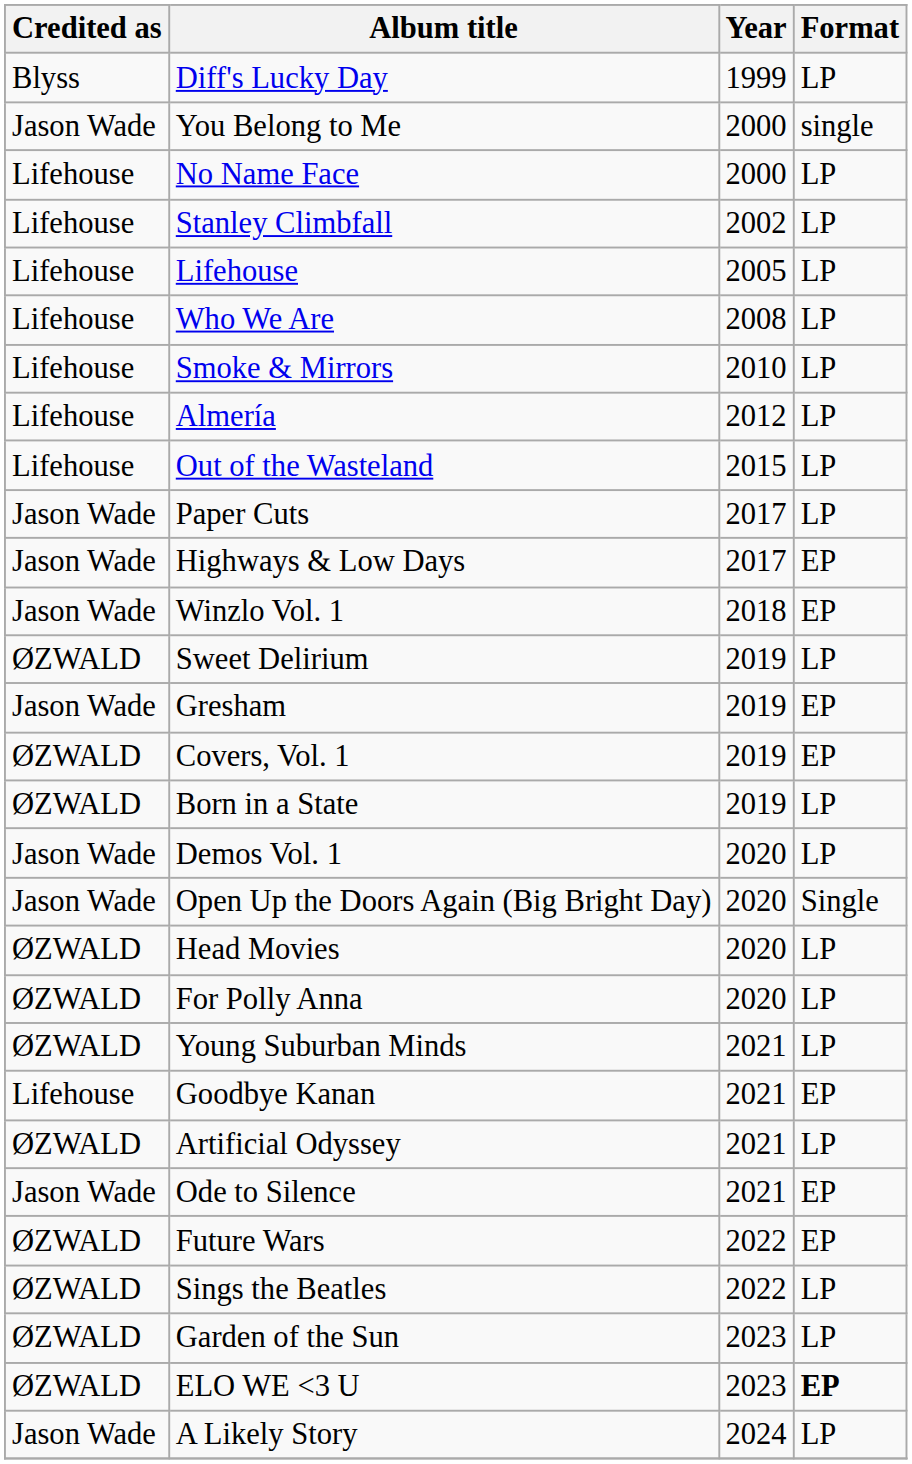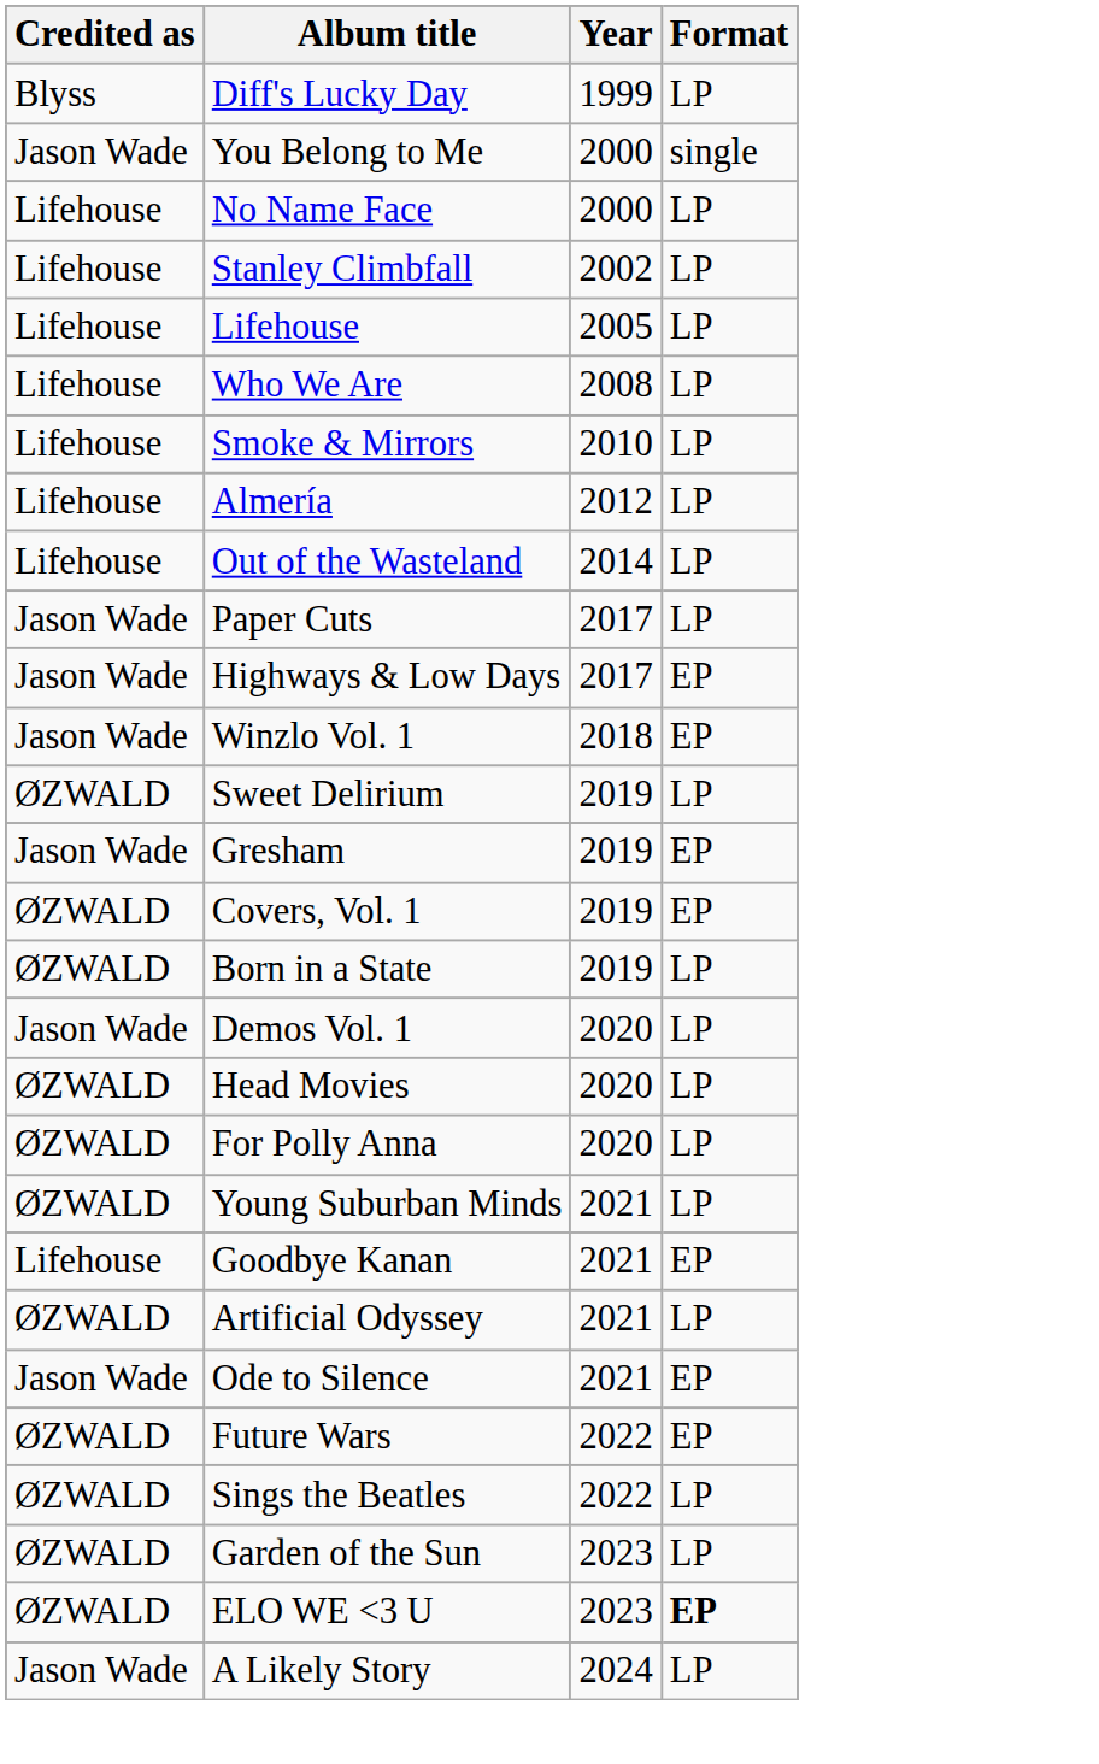Out of the Wasteland | Year: 2015 -> 2014
- row: Jason Wade | Open Up the Doors Again (Big Bright Day) | 2020 | Single
